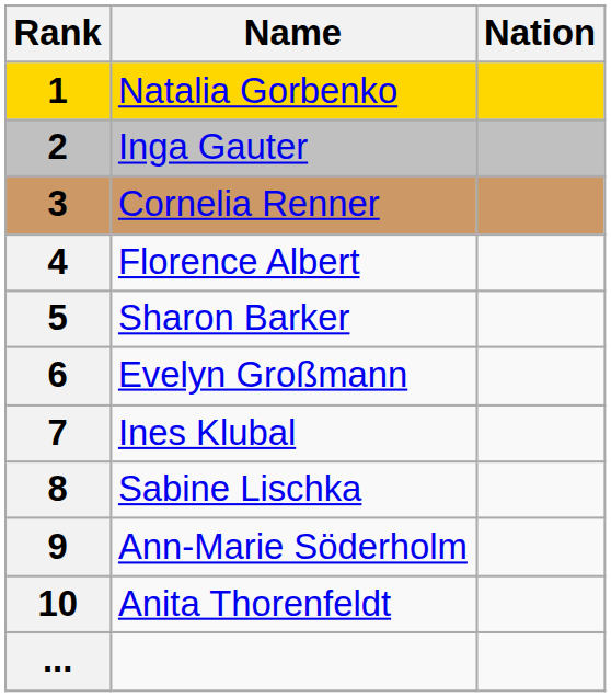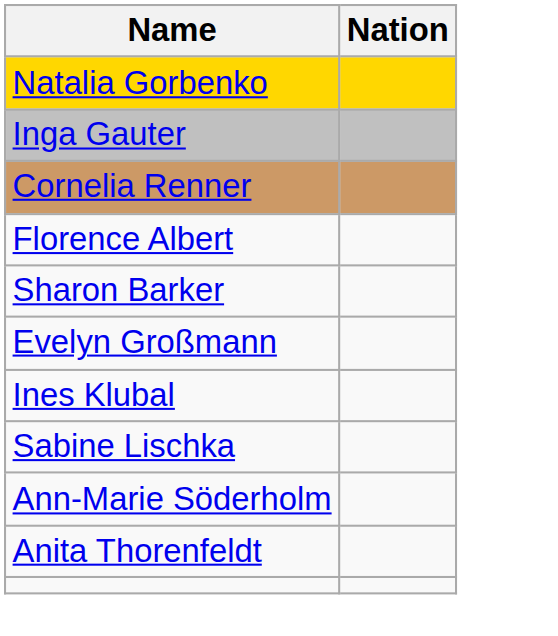- column: Rank | 1 | 2 | 3 | 4 | 5 | 6 | 7 | 8 | 9 | 10 | ...
